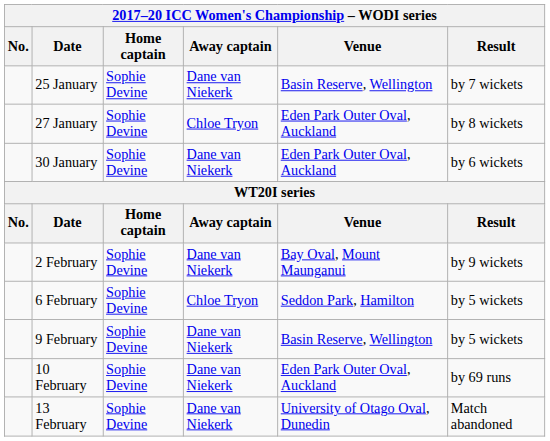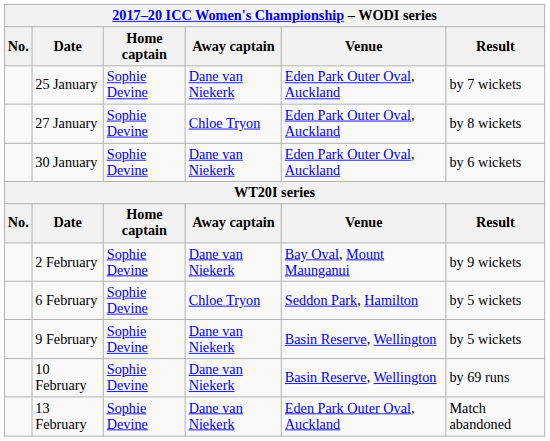25 January | Venue: Basin Reserve, Wellington -> Eden Park Outer Oval, Auckland
10 February | Venue: Eden Park Outer Oval, Auckland -> Basin Reserve, Wellington
13 February | Venue: University of Otago Oval, Dunedin -> Eden Park Outer Oval, Auckland
